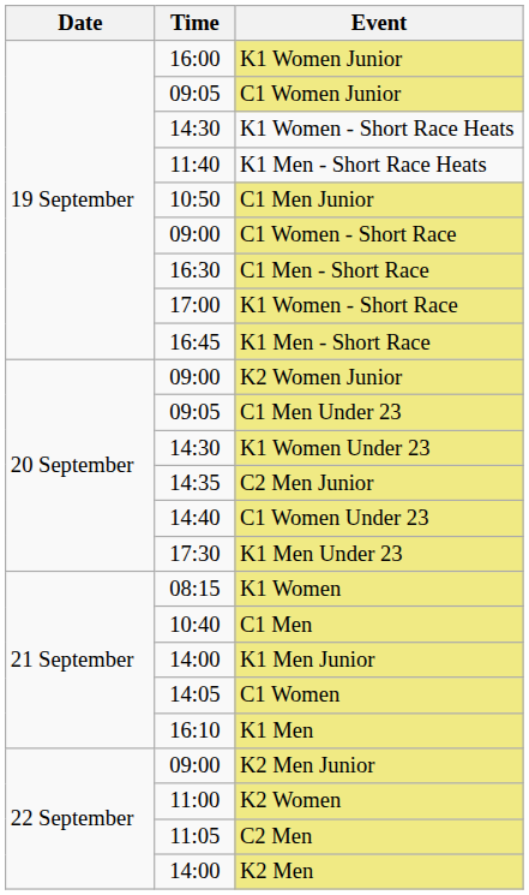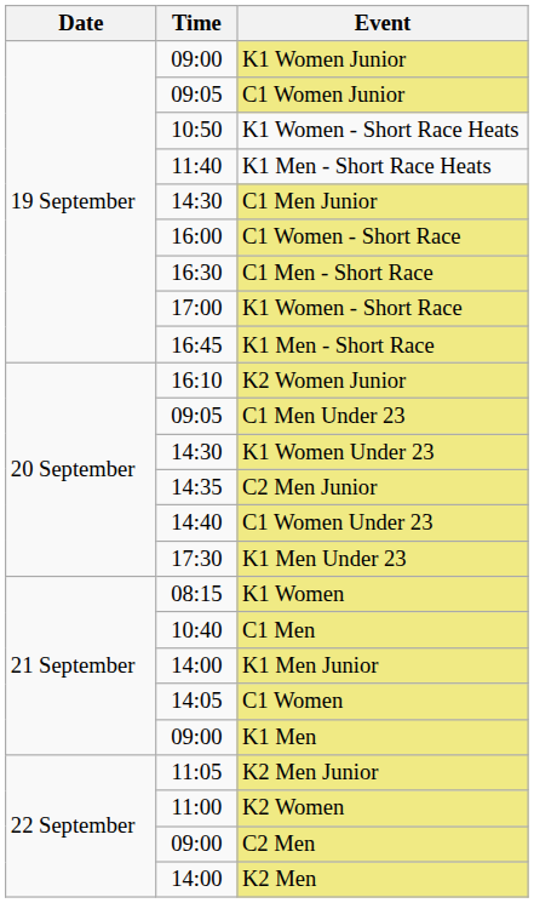K1 Women Junior | Time: 16:00 -> 09:00
K1 Women - Short Race Heats | Time: 14:30 -> 10:50
C1 Men Junior | Time: 10:50 -> 14:30
C1 Women - Short Race | Time: 09:00 -> 16:00
K2 Women Junior | Time: 09:00 -> 16:10
K1 Men | Time: 16:10 -> 09:00
K2 Men Junior | Time: 09:00 -> 11:05
C2 Men | Time: 11:05 -> 09:00
